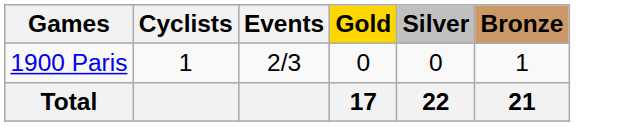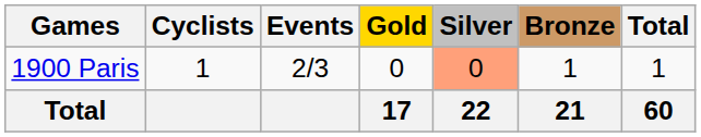+ column: Total | 1 | 60
1900 Paris | Silver: no background -> lightsalmon background
